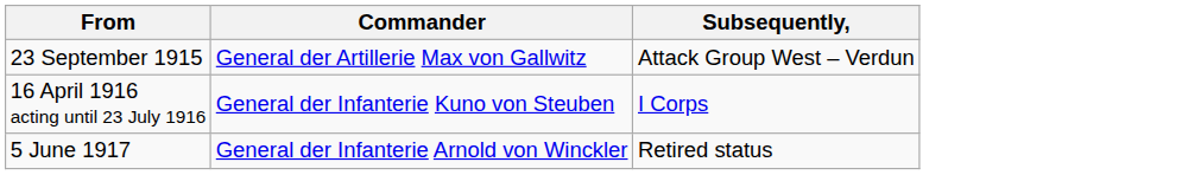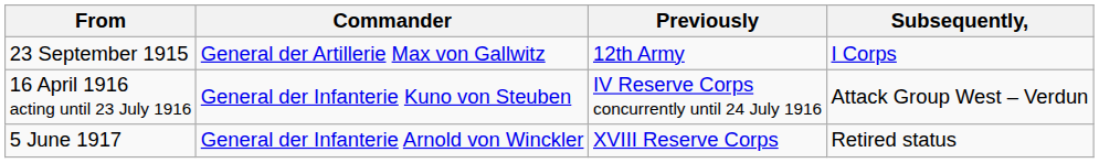+ column: Previously | 12th Army | IV Reserve Corps concurrently until 24 July 1916 | XVIII Reserve Corps
23 September 1915 | Subsequently,: Attack Group West – Verdun -> I Corps
16 April 1916 acting until 23 July 1916 | Subsequently,: I Corps -> Attack Group West – Verdun
